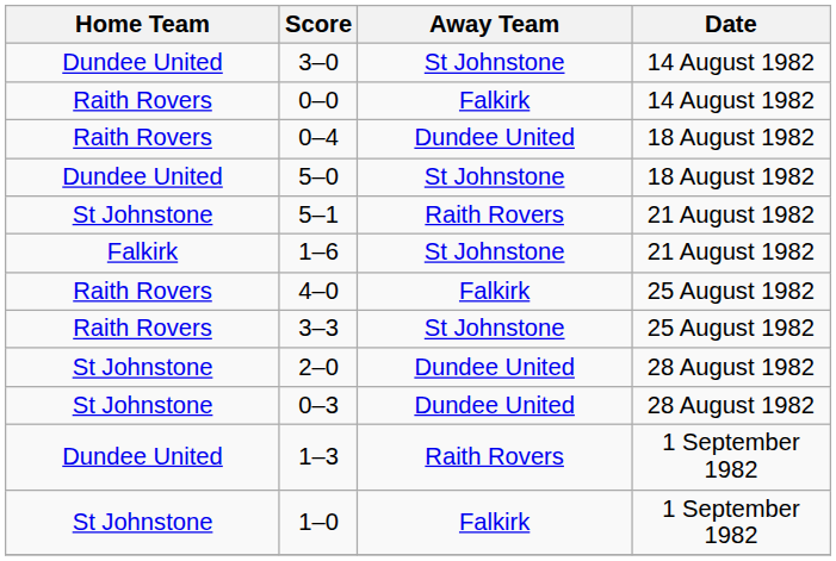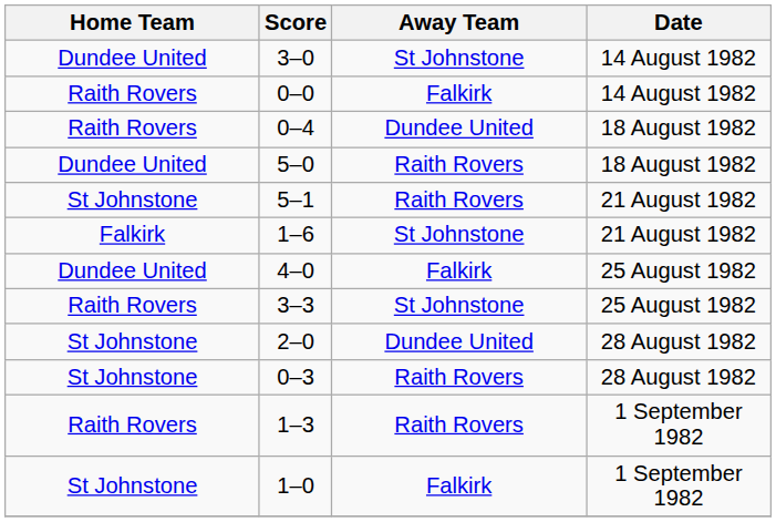5–0 | Away Team: St Johnstone -> Raith Rovers
4–0 | Home Team: Raith Rovers -> Dundee United
0–3 | Away Team: Dundee United -> Raith Rovers
1–3 | Home Team: Dundee United -> Raith Rovers
